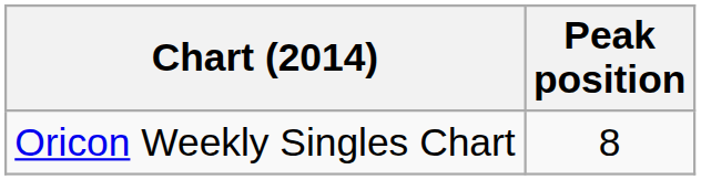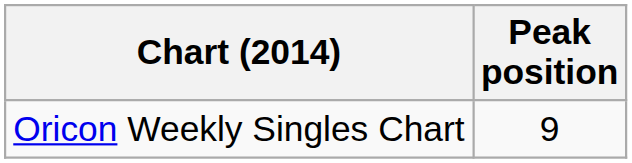Oricon Weekly Singles Chart | Peak position: 8 -> 9
